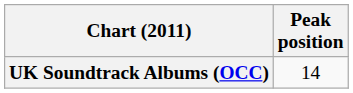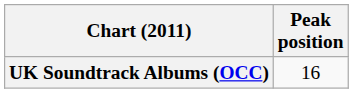UK Soundtrack Albums (OCC) | Peak position: 14 -> 16
